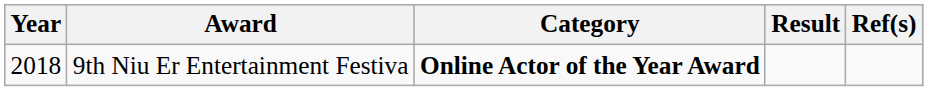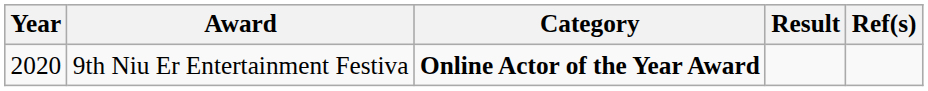9th Niu Er Entertainment Festiva | Year: 2018 -> 2020
